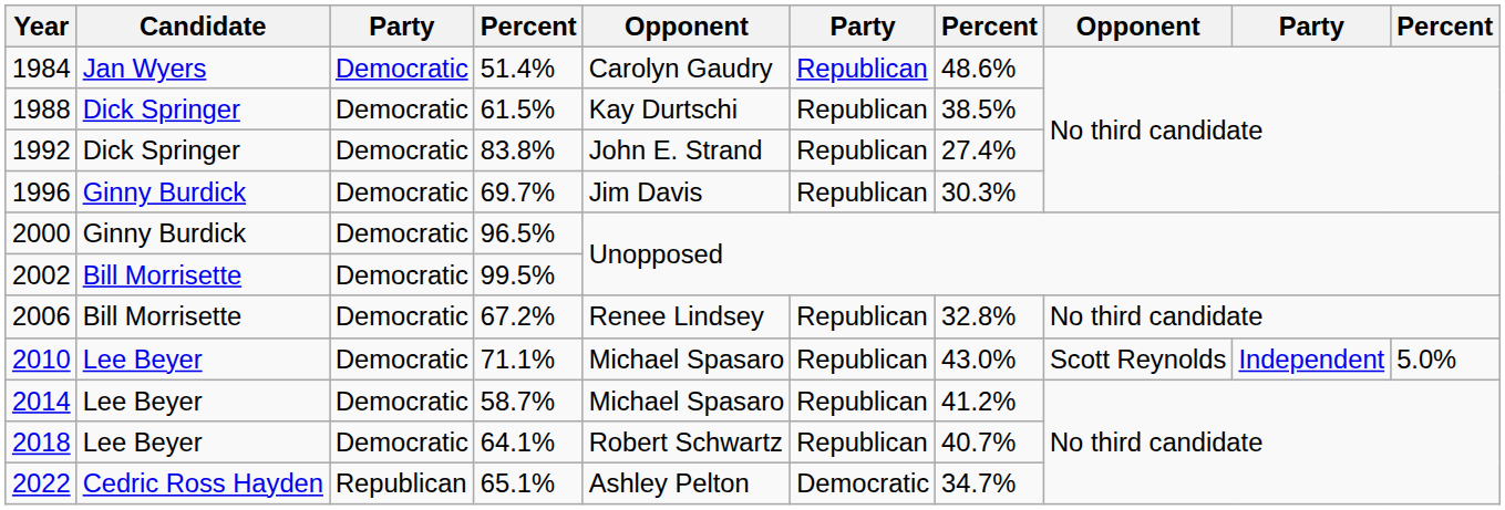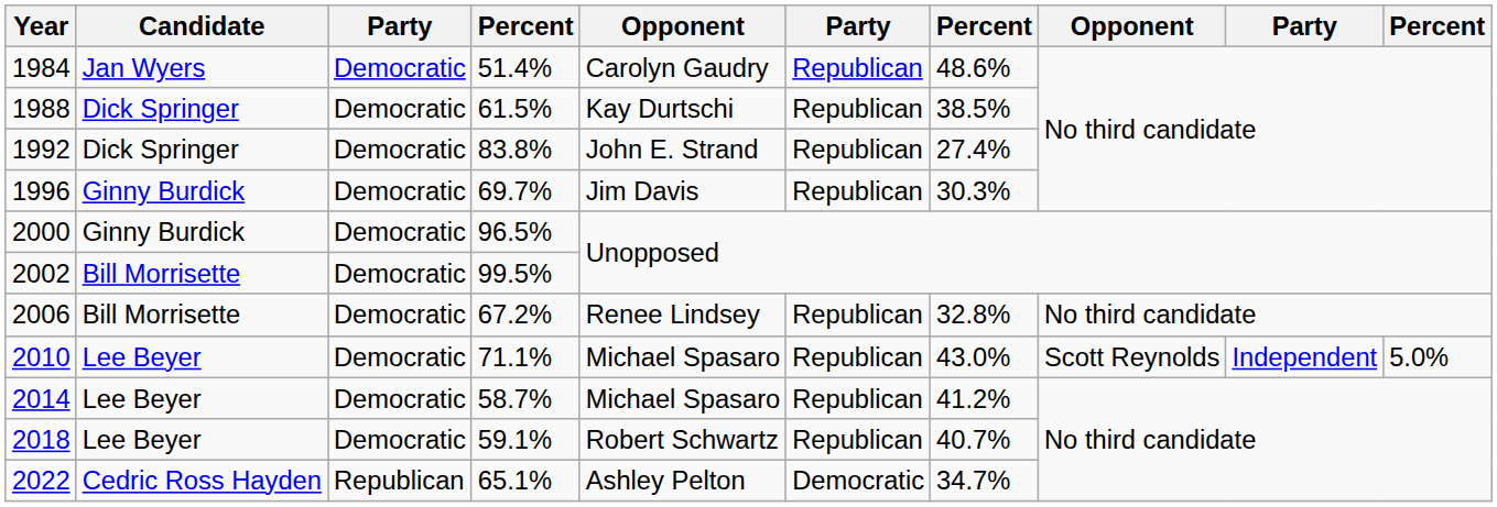2018 | column 4: 64.1% -> 59.1%
